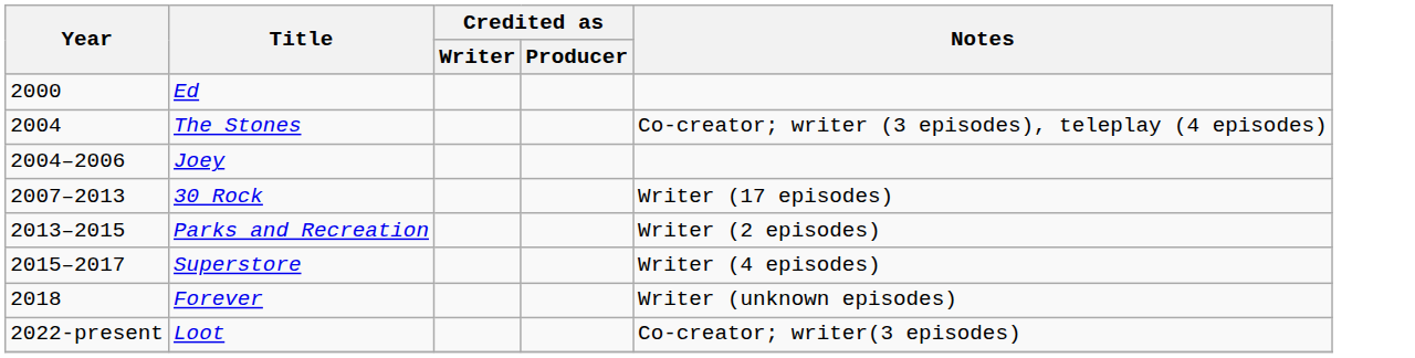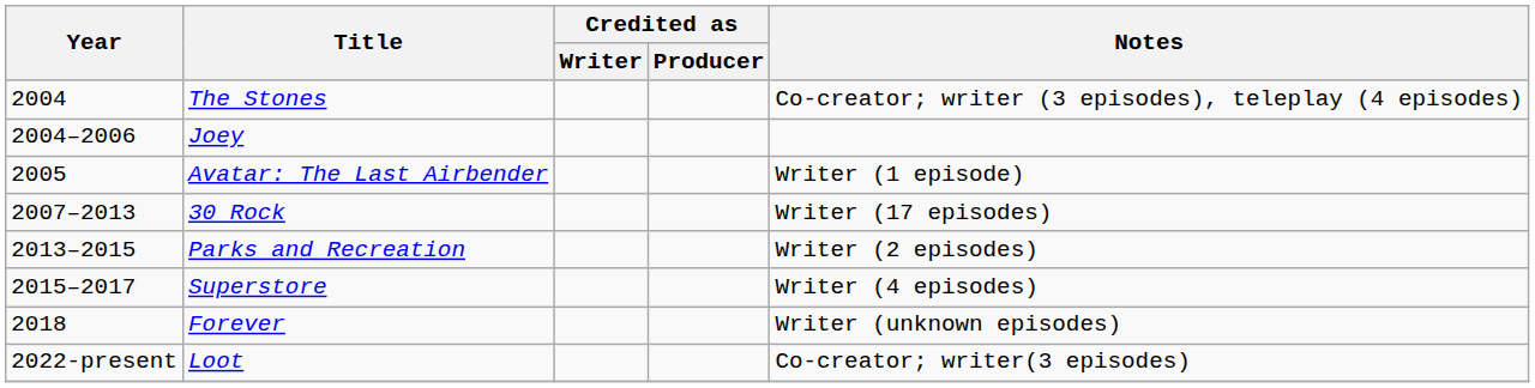- row: 2000 | Ed
+ row: 2005 | Avatar: The Last Airbender | Writer (1 episode)
